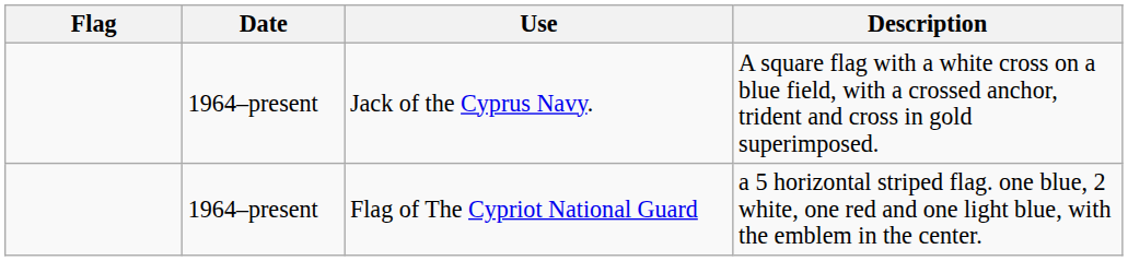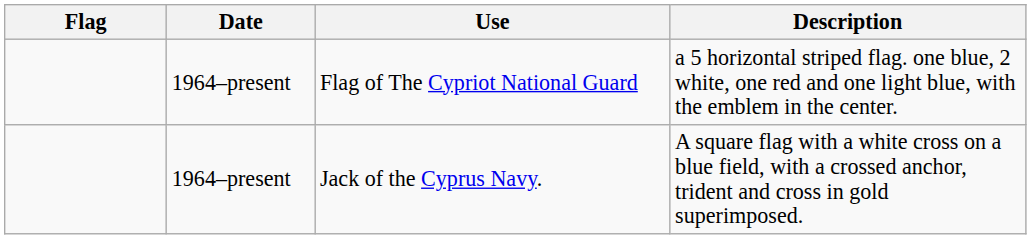rows swapped: Jack of the Cyprus Navy. <-> Flag of The Cypriot National Guard
